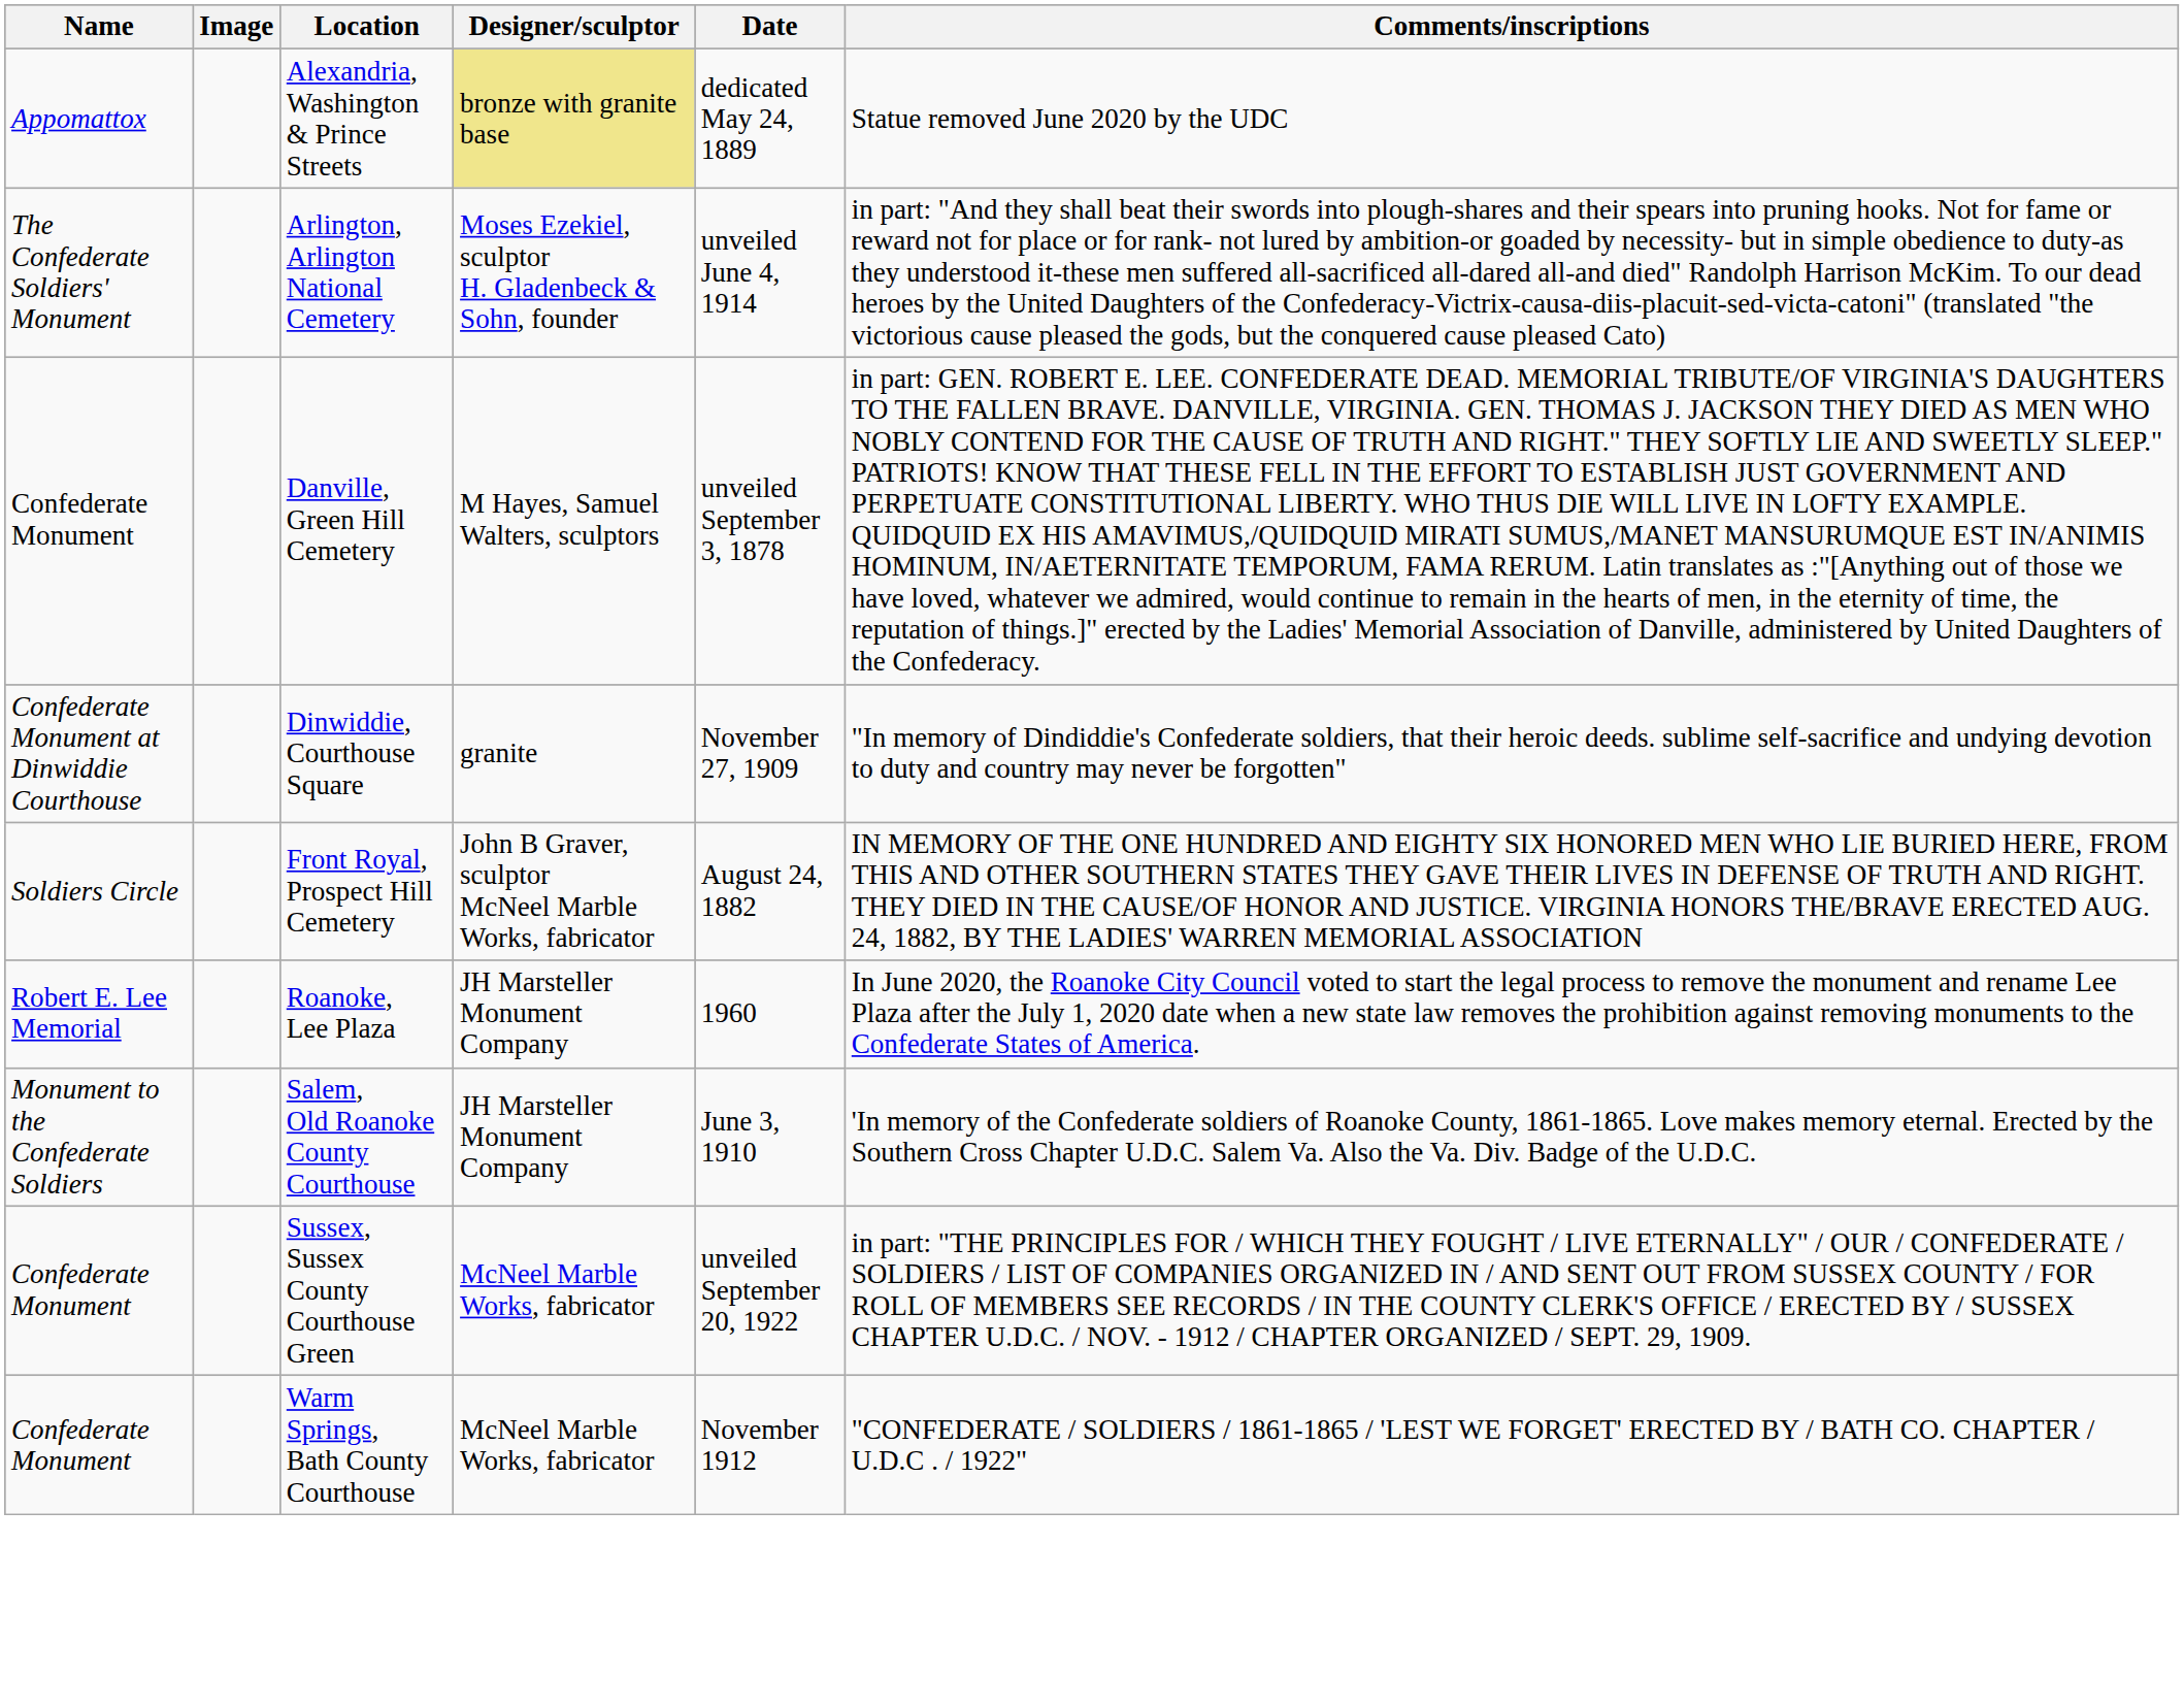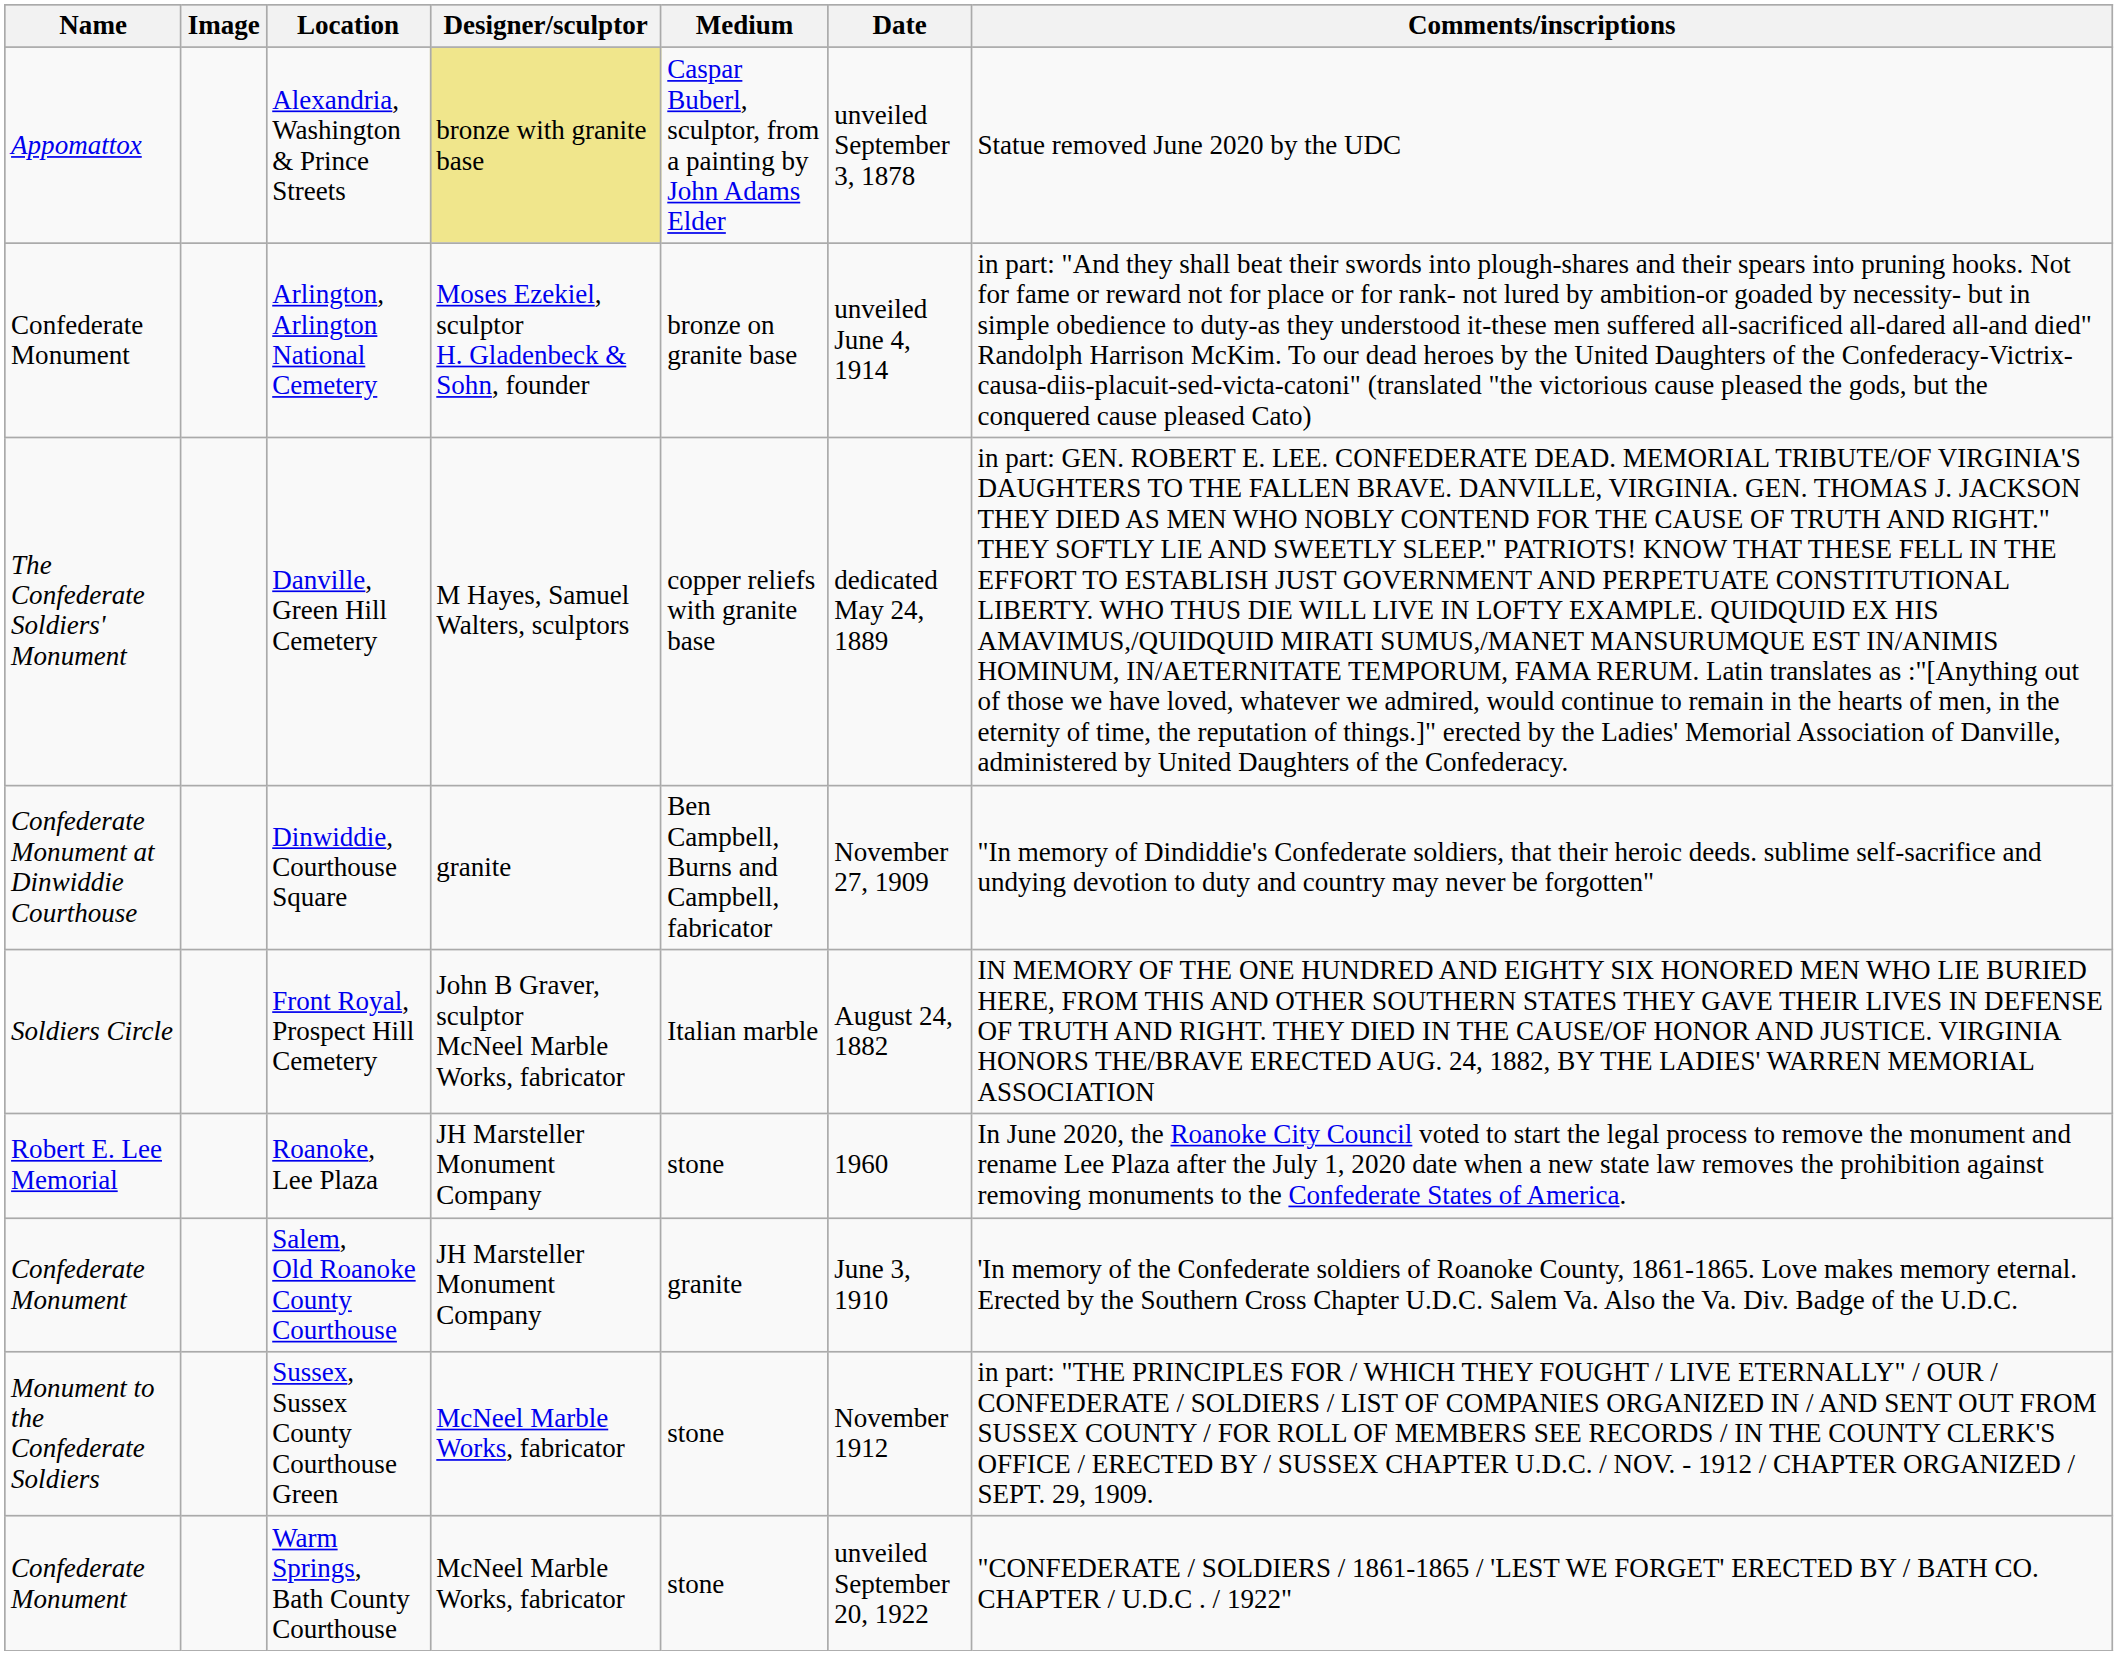+ column: Medium | Caspar Buberl, sculptor, from a painting by John Adams Elder | bronze on granite base | copper reliefs with granite base | Ben Campbell, Burns and Campbell, fabricator | Italian marble | stone | granite | stone | stone
Alexandria, Washington & Prince Streets | Date: dedicated May 24, 1889 -> unveiled September 3, 1878
Arlington, Arlington National Cemetery | Name: The Confederate Soldiers' Monument -> Confederate Monument
Danville, Green Hill Cemetery | Name: Confederate Monument -> The Confederate Soldiers' Monument
Danville, Green Hill Cemetery | Date: unveiled September 3, 1878 -> dedicated May 24, 1889
Salem, Old Roanoke County Courthouse | Name: Monument to the Confederate Soldiers -> Confederate Monument
Sussex, Sussex County Courthouse Green | Name: Confederate Monument -> Monument to the Confederate Soldiers
Sussex, Sussex County Courthouse Green | Date: unveiled September 20, 1922 -> November 1912
Warm Springs, Bath County Courthouse | Date: November 1912 -> unveiled September 20, 1922
